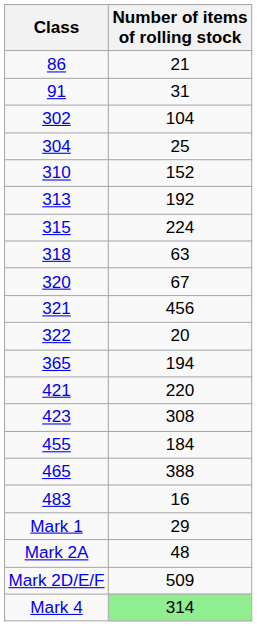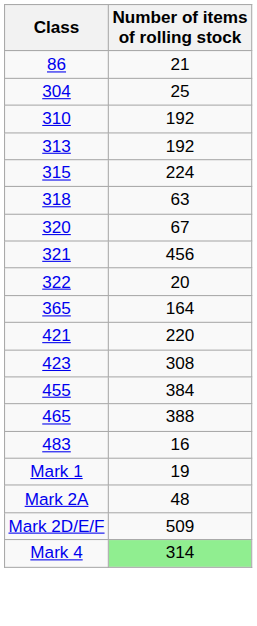- row: 91 | 31
- row: 302 | 104
310 | Number of items of rolling stock: 152 -> 192
365 | Number of items of rolling stock: 194 -> 164
455 | Number of items of rolling stock: 184 -> 384
Mark 1 | Number of items of rolling stock: 29 -> 19
